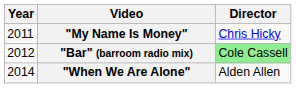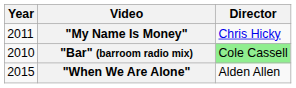"Bar" (barroom radio mix) | Year: 2012 -> 2010
"When We Are Alone" | Year: 2014 -> 2015
